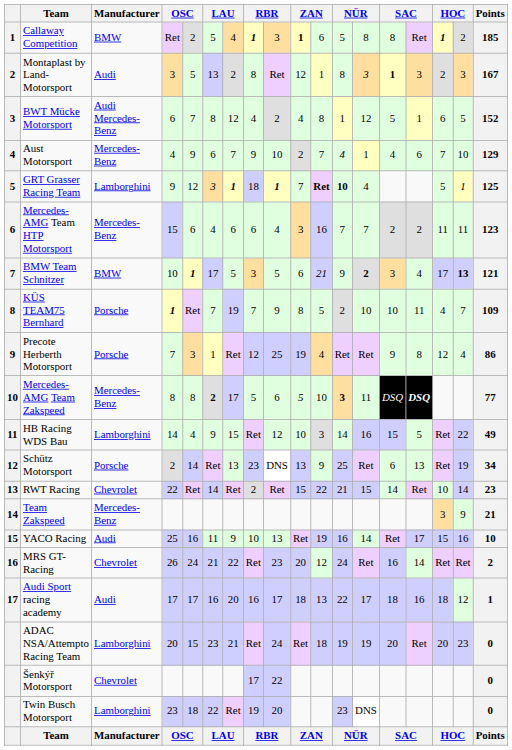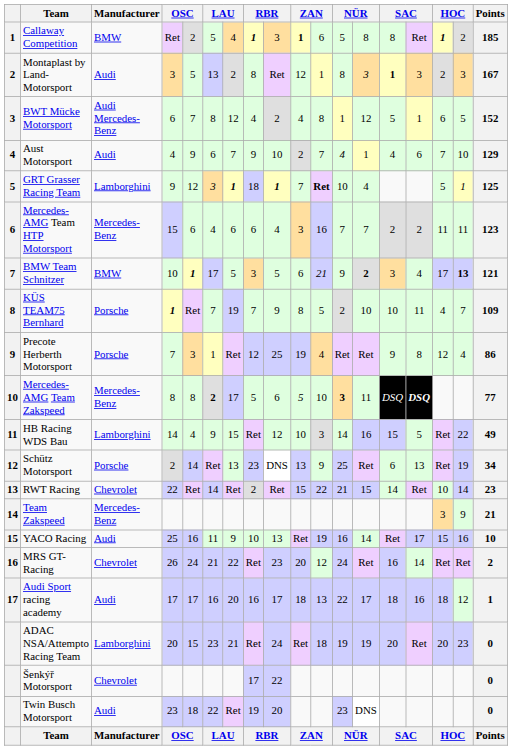Aust Motorsport | Manufacturer: Mercedes-Benz -> Audi
GRT Grasser Racing Team | column 12: bold -> normal
Twin Busch Motorsport | Manufacturer: Lamborghini -> Audi
